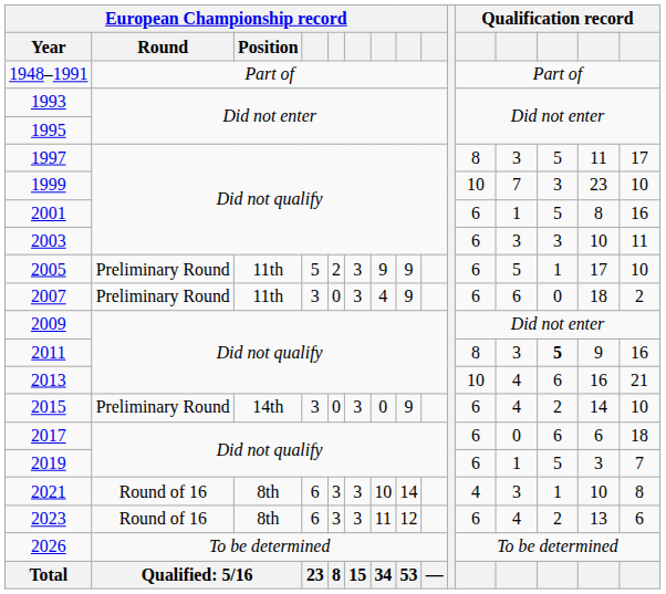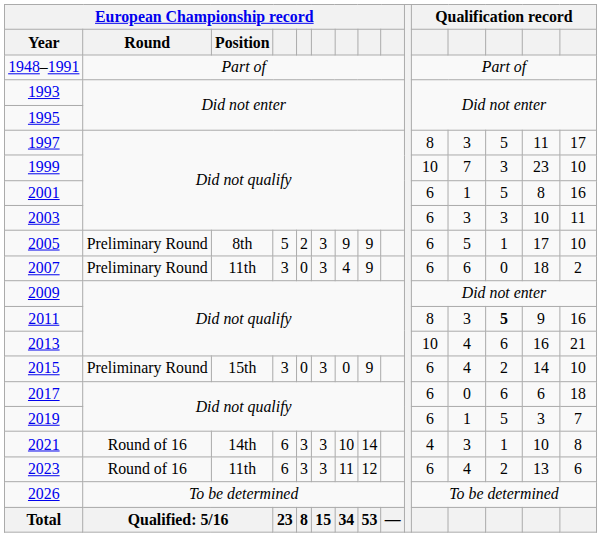2005 | European Championship record / Position: 11th -> 8th
2015 | European Championship record / Position: 14th -> 15th
2021 | European Championship record / Position: 8th -> 14th
2023 | European Championship record / Position: 8th -> 11th
